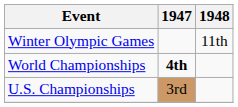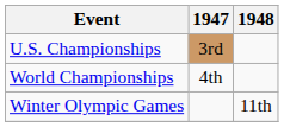rows swapped: Winter Olympic Games <-> U.S. Championships
World Championships | 1947: bold -> normal
